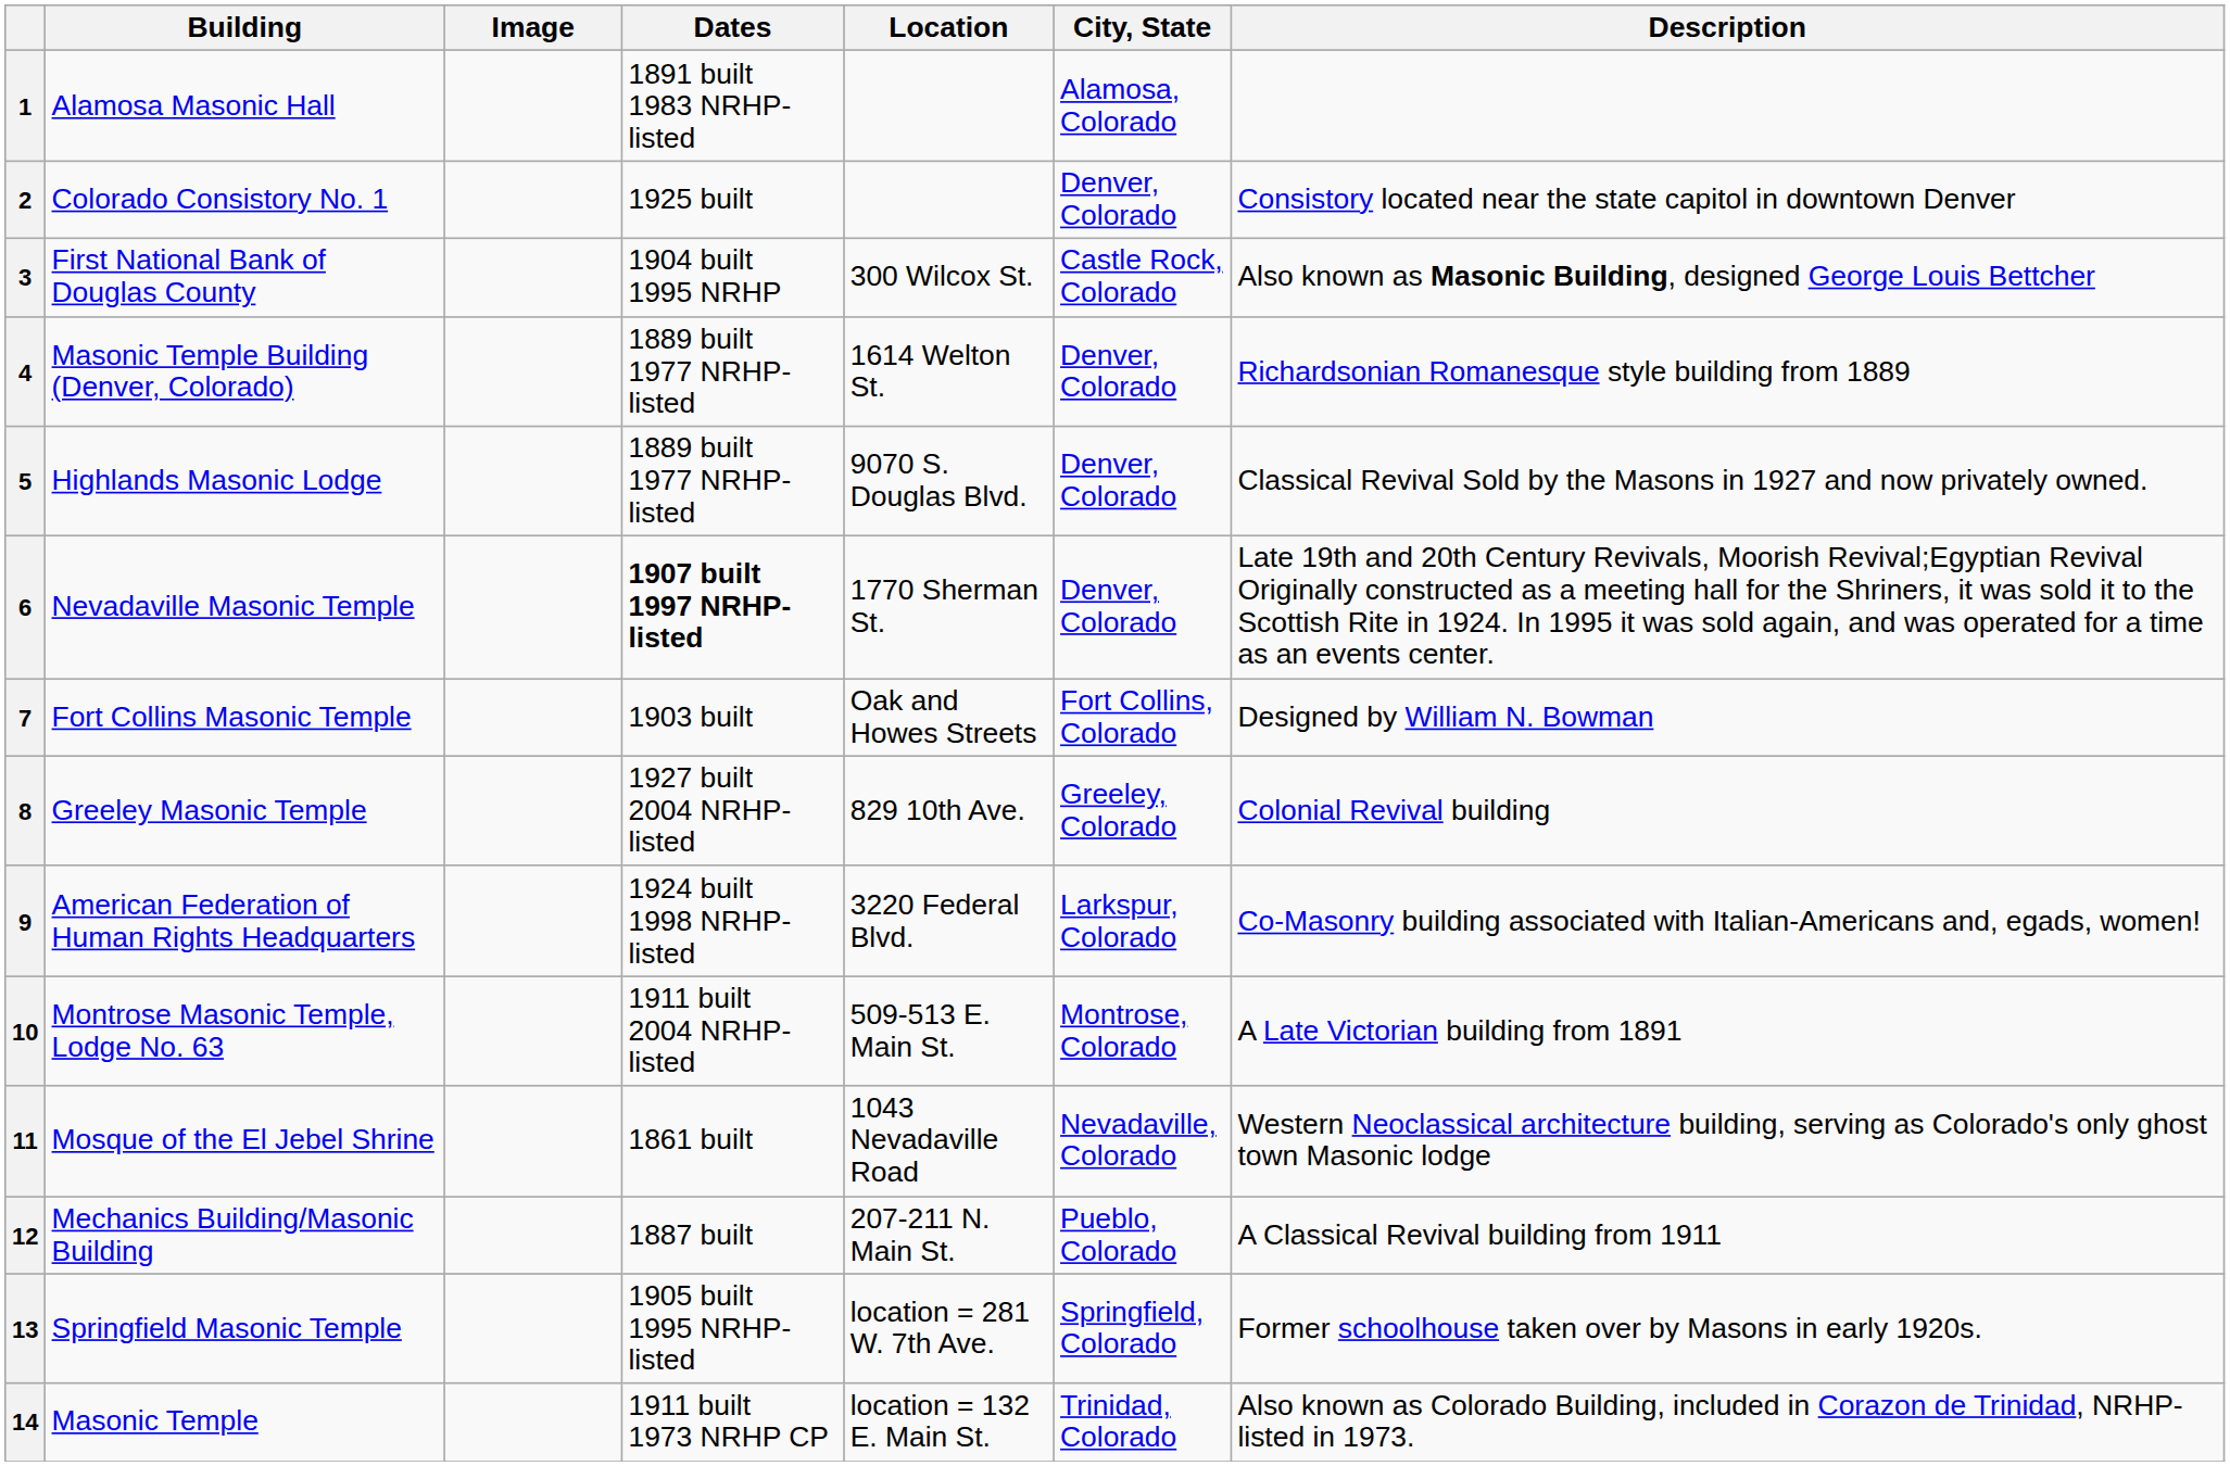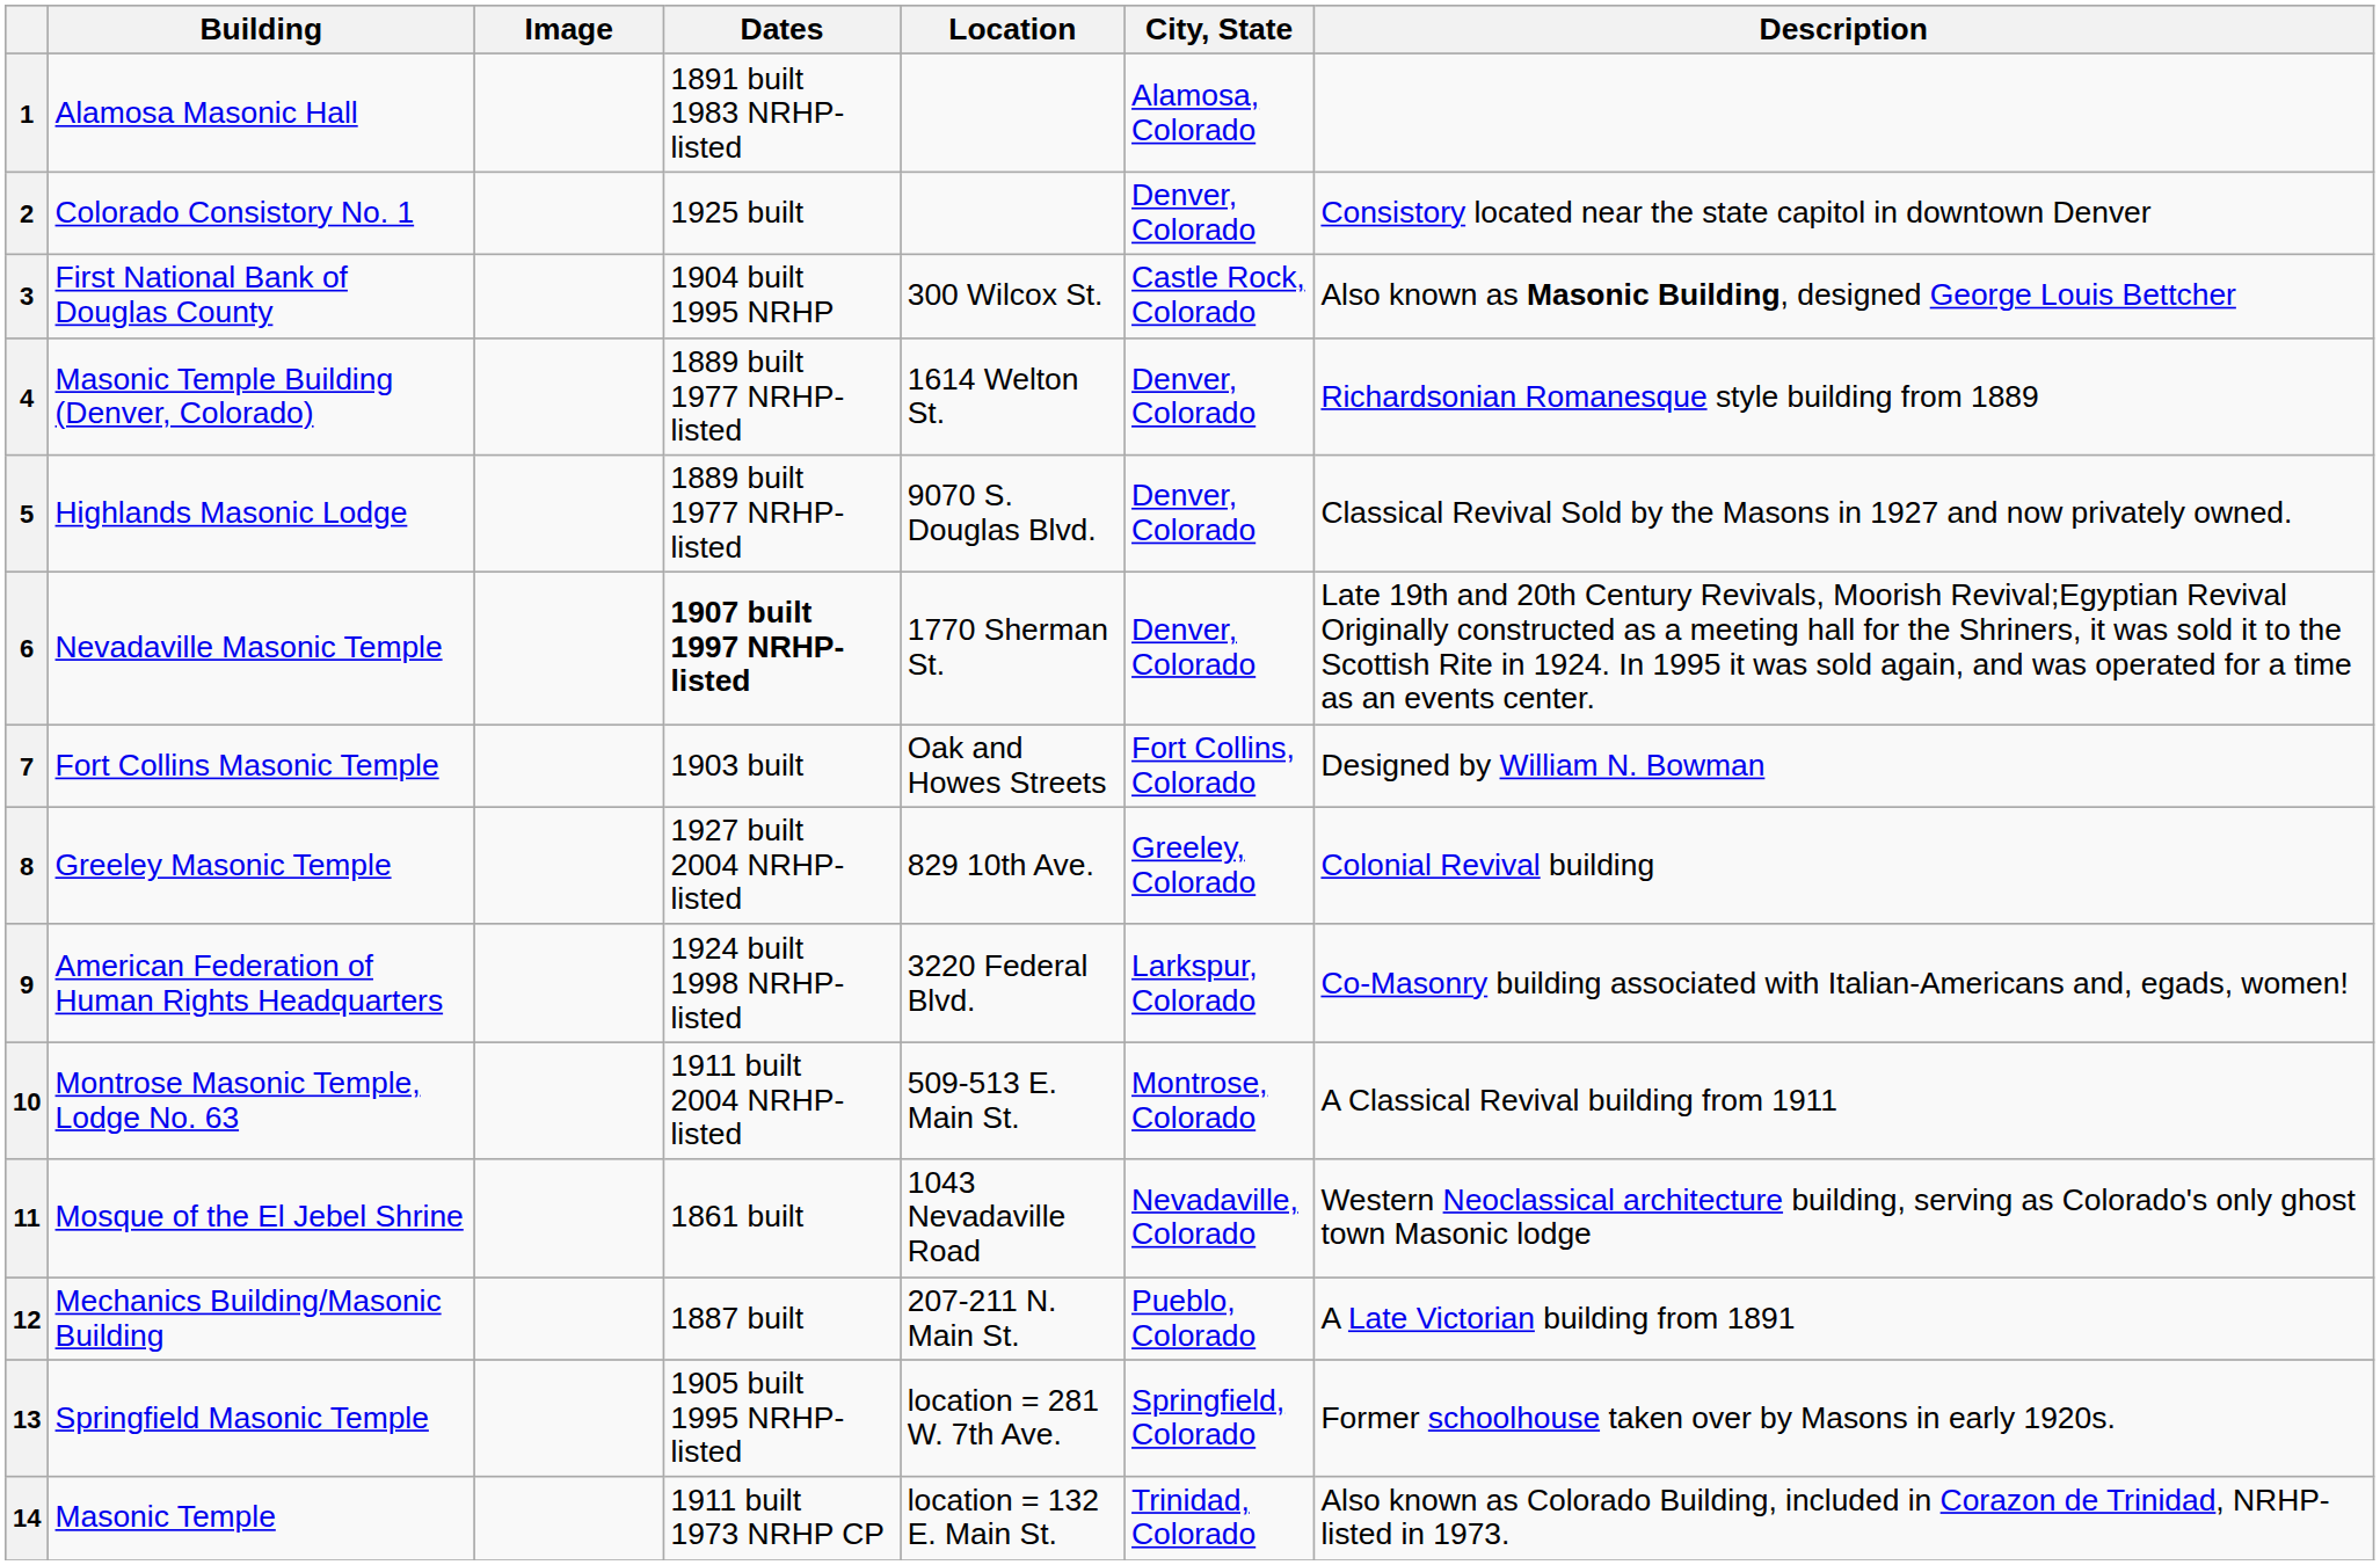10 | Description: A Late Victorian building from 1891 -> A Classical Revival building from 1911
12 | Description: A Classical Revival building from 1911 -> A Late Victorian building from 1891
